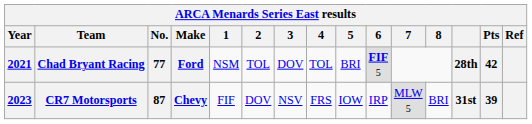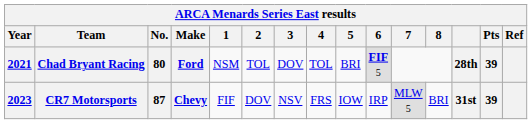Chad Bryant Racing | No.: 77 -> 80
Chad Bryant Racing | Pts: 42 -> 39
